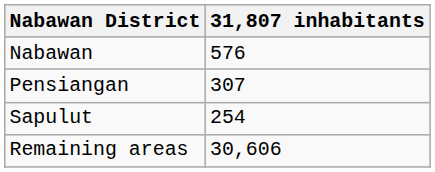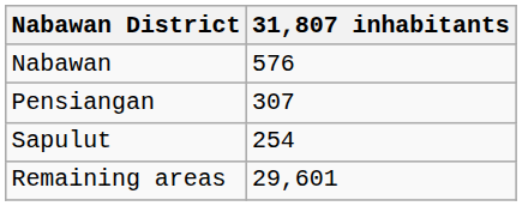Remaining areas | 31,807 inhabitants: 30,606 -> 29,601
